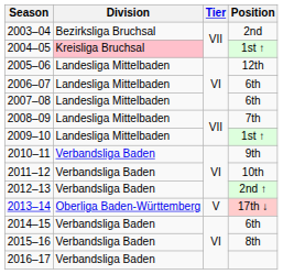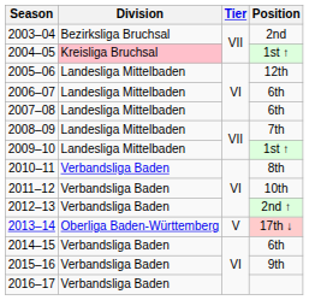2010–11 | Position: 9th -> 8th
2015–16 | Position: 8th -> 9th
